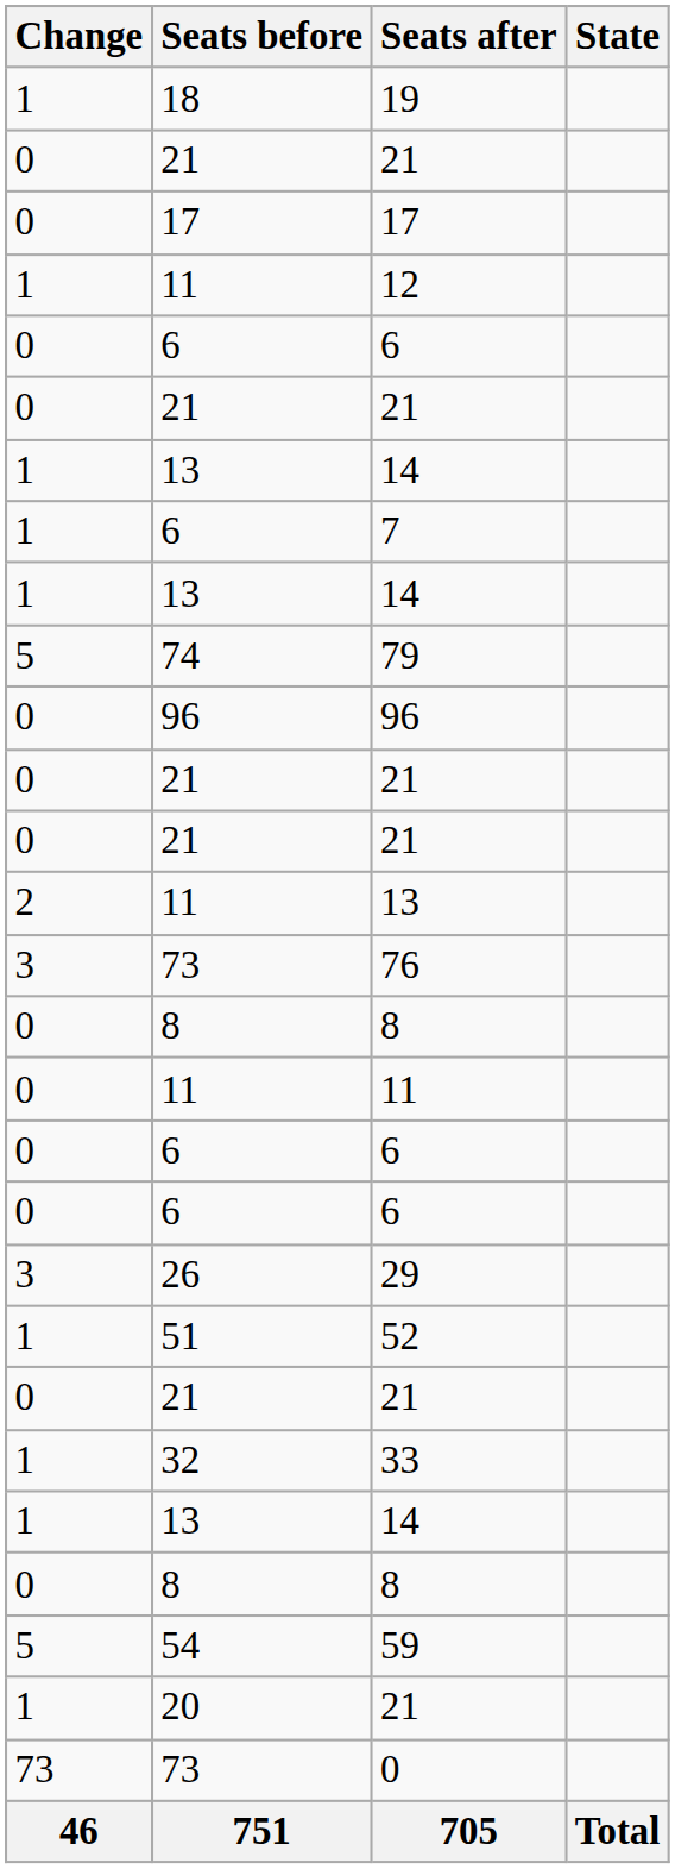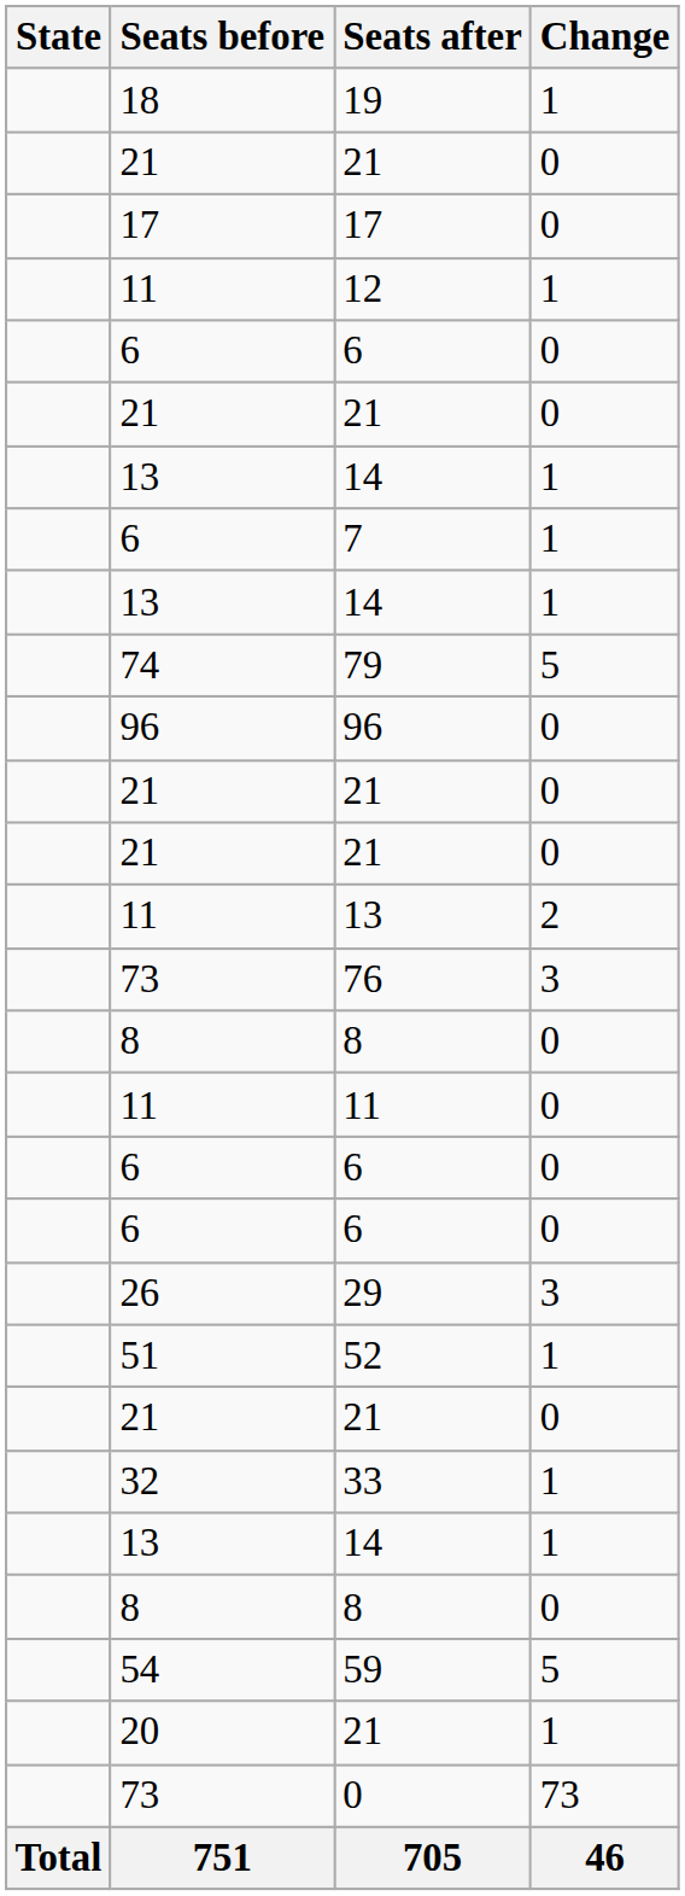columns swapped: State <-> Change
